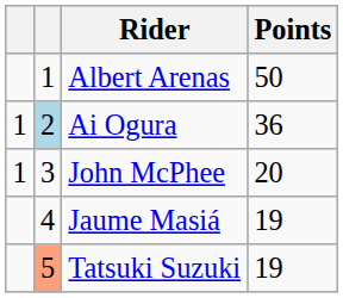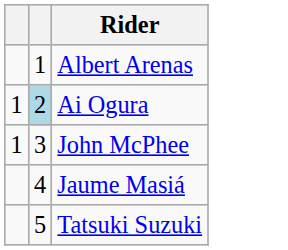- column: Points | 50 | 36 | 20 | 19 | 19
Tatsuki Suzuki | column 2: lightsalmon background -> no background
